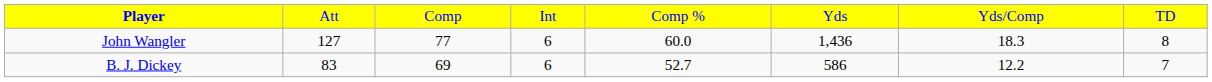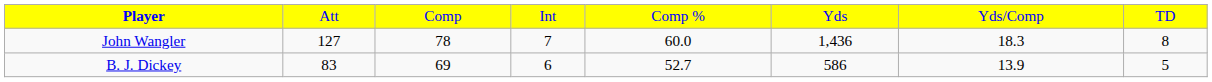John Wangler | column 3: 77 -> 78
John Wangler | column 4: 6 -> 7
B. J. Dickey | column 7: 12.2 -> 13.9
B. J. Dickey | column 8: 7 -> 5
